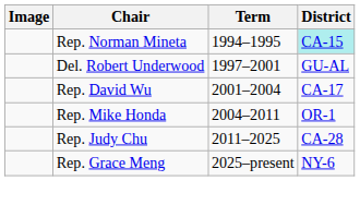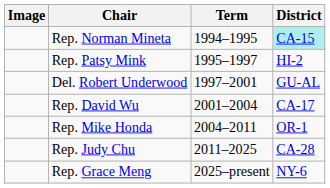+ row: Rep. Patsy Mink | 1995–1997 | HI-2
